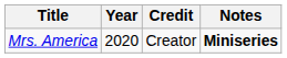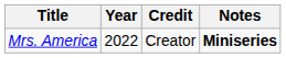Mrs. America | Year: 2020 -> 2022
